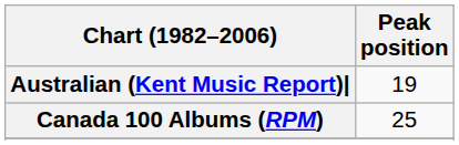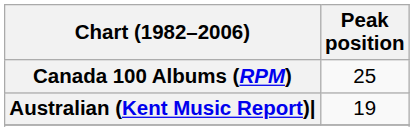rows swapped: Australian (Kent Music Report)| <-> Canada 100 Albums (RPM)
